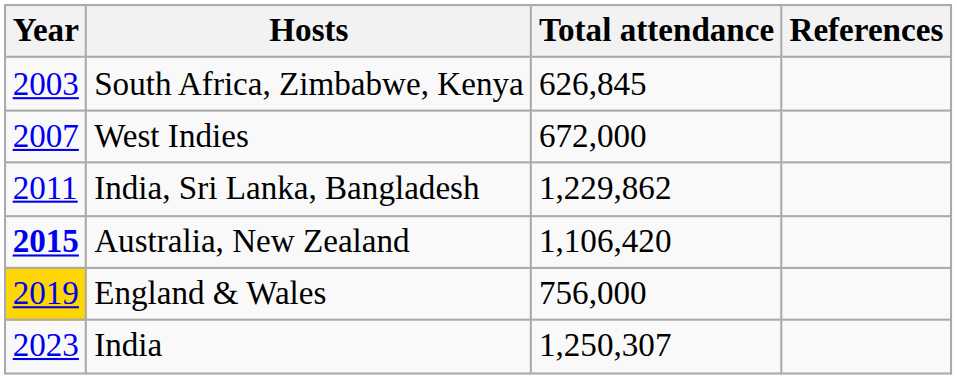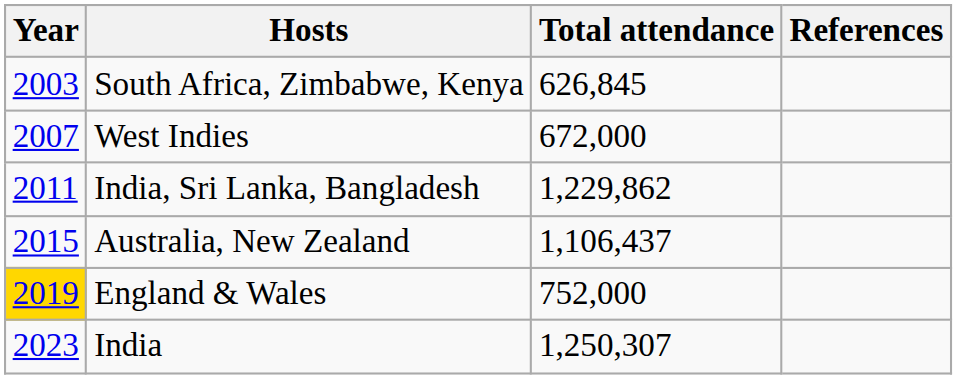Australia, New Zealand | Year: bold -> normal
Australia, New Zealand | Total attendance: 1,106,420 -> 1,106,437
England & Wales | Total attendance: 756,000 -> 752,000
